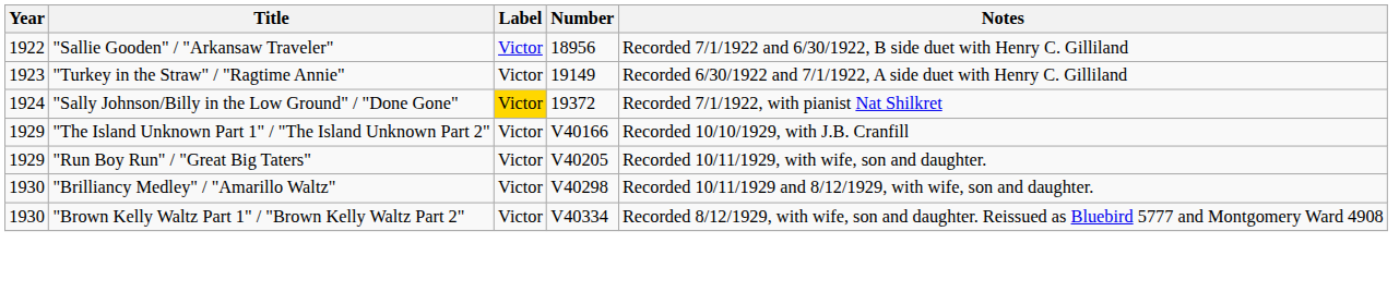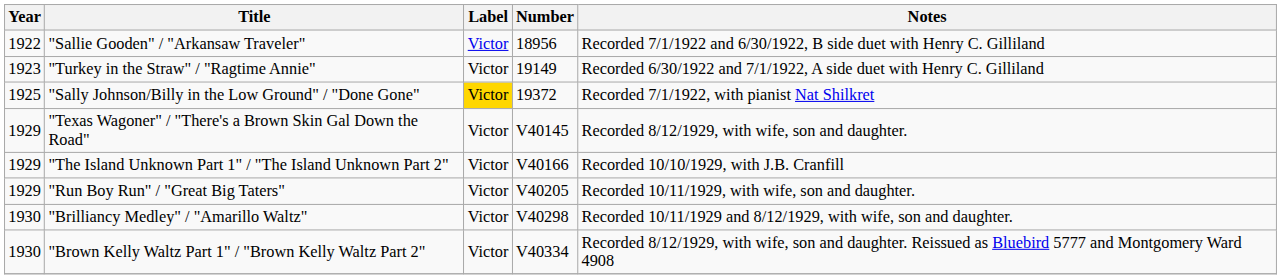"Sally Johnson/Billy in the Low Ground" / "Done Gone" | Year: 1924 -> 1925
+ row: 1929 | "Texas Wagoner" / "There's a Brown Skin Gal Down the Road" | Victor | V40145 | Recorded 8/12/1929, with wife, son and daughter.
